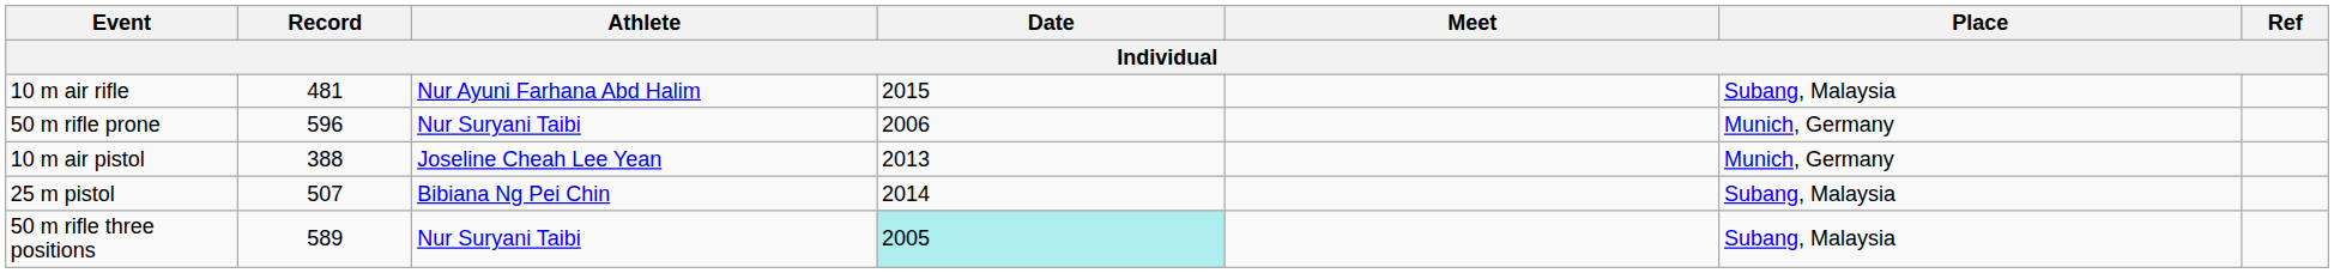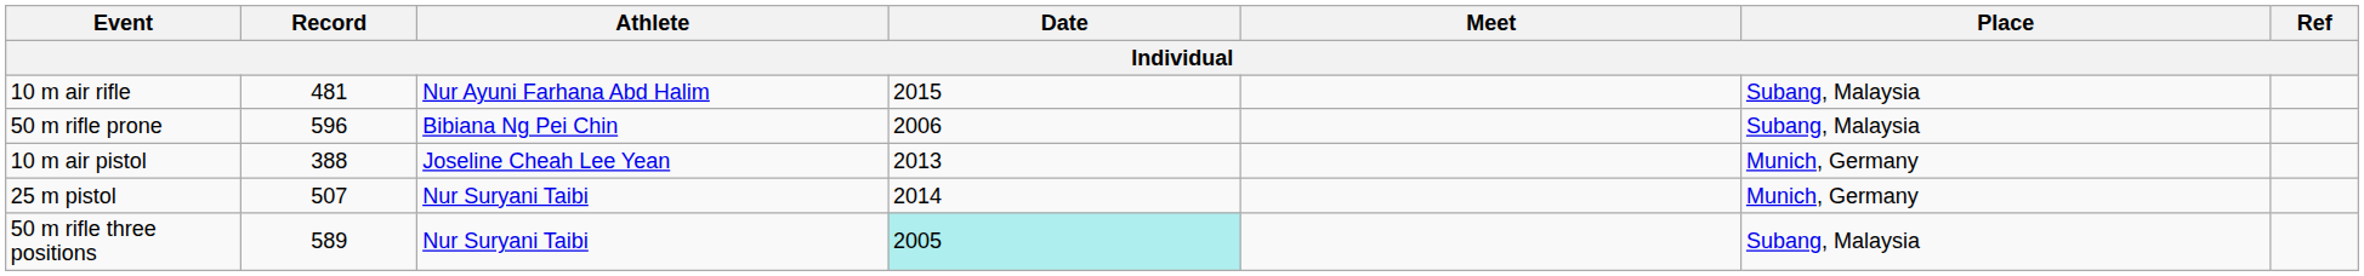50 m rifle prone | Athlete: Nur Suryani Taibi -> Bibiana Ng Pei Chin
50 m rifle prone | Place: Munich, Germany -> Subang, Malaysia
25 m pistol | Athlete: Bibiana Ng Pei Chin -> Nur Suryani Taibi
25 m pistol | Place: Subang, Malaysia -> Munich, Germany
